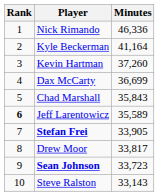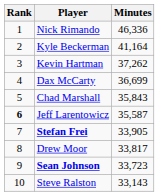Kevin Hartman | Minutes: 37,260 -> 37,262
Jeff Larentowicz | Minutes: 35,589 -> 35,587
